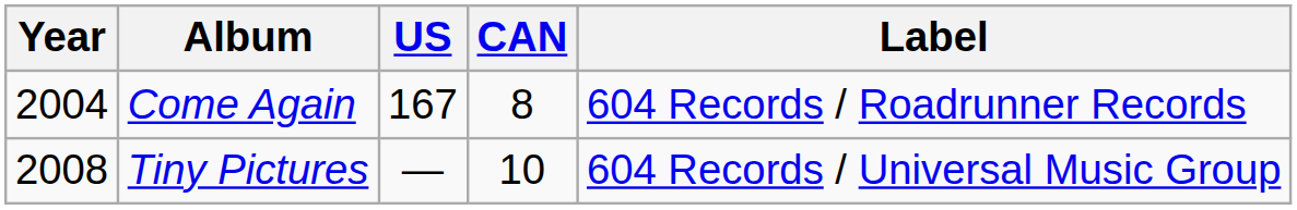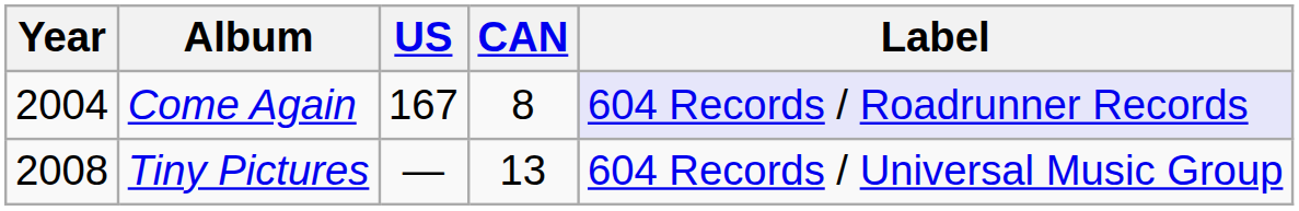Come Again | Label: no background -> lavender background
Tiny Pictures | CAN: 10 -> 13
